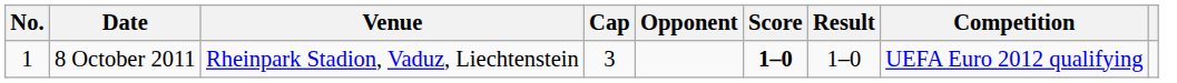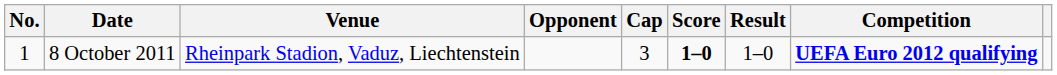columns swapped: Cap <-> Opponent
8 October 2011 | Competition: normal -> bold
